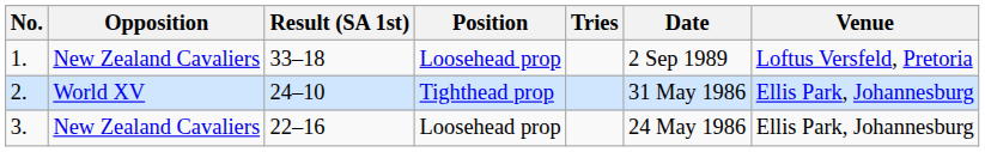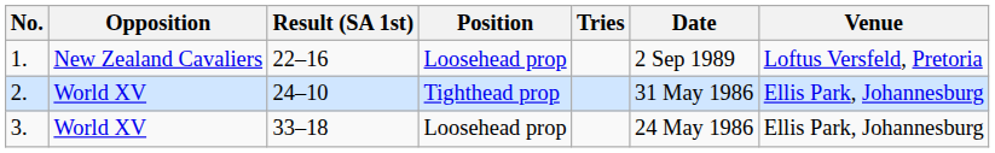1. | Result (SA 1st): 33–18 -> 22–16
3. | Opposition: New Zealand Cavaliers -> World XV
3. | Result (SA 1st): 22–16 -> 33–18
